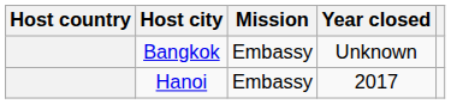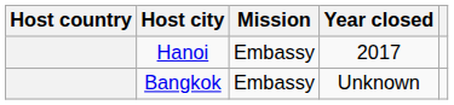rows swapped: Bangkok <-> Hanoi
